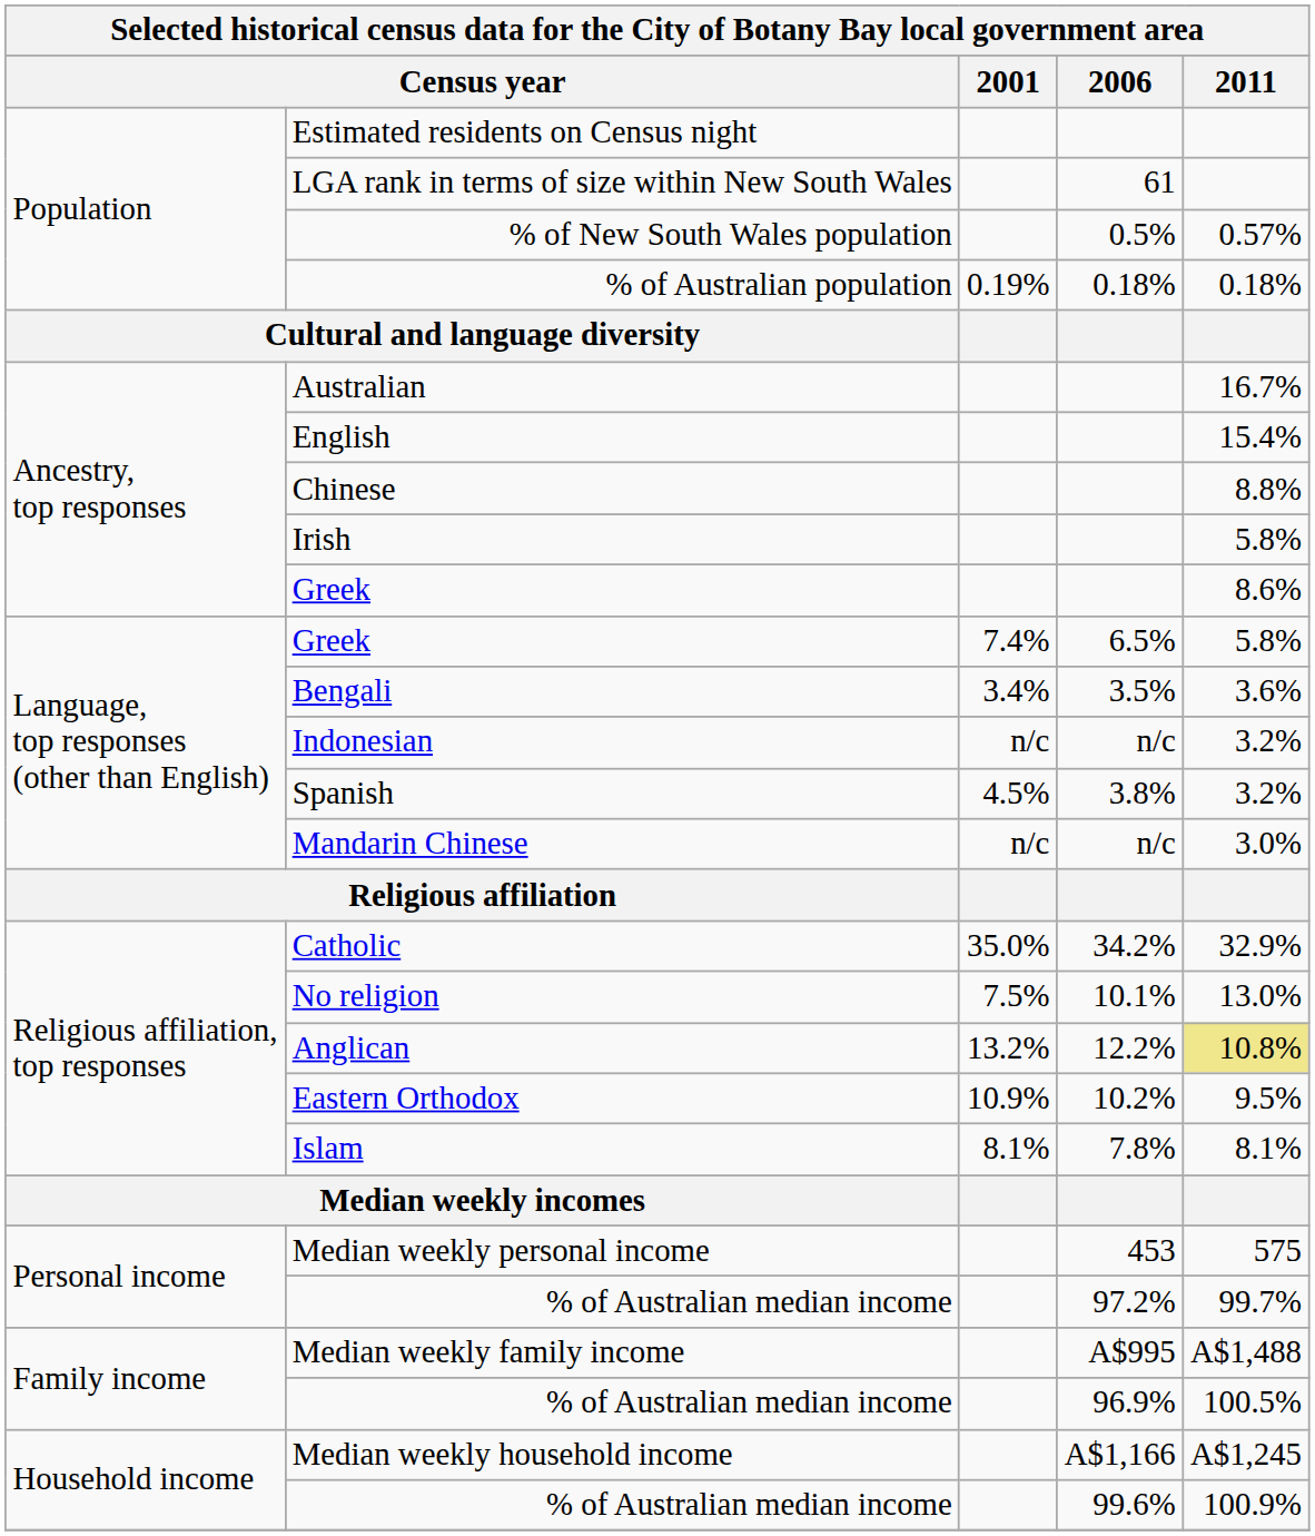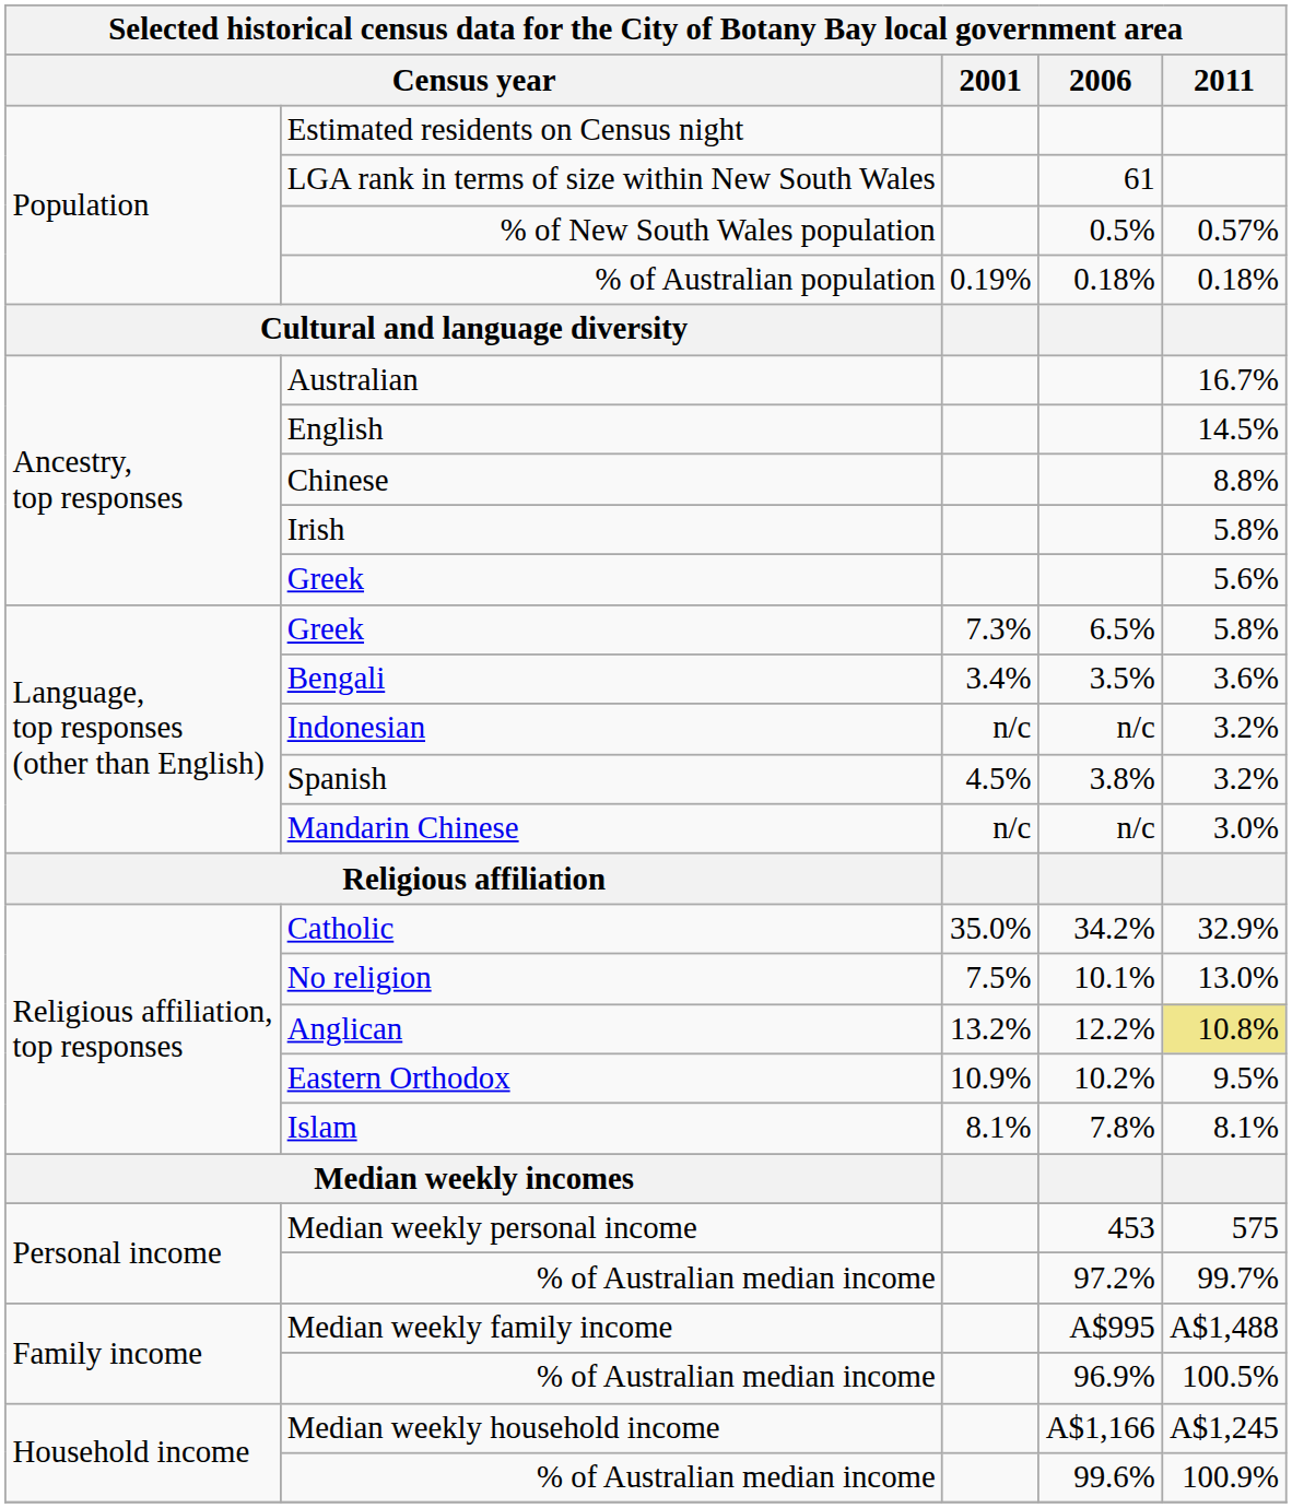English | 2011: 15.4% -> 14.5%
Ancestry, top responses / Greek | 2011: 8.6% -> 5.6%
Language, top responses (other than English) / Greek | 2001: 7.4% -> 7.3%
